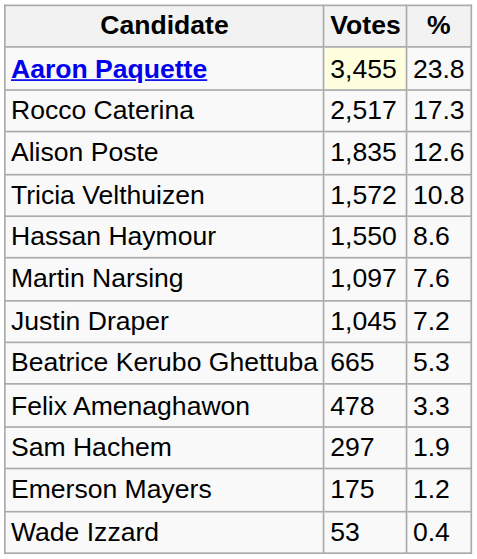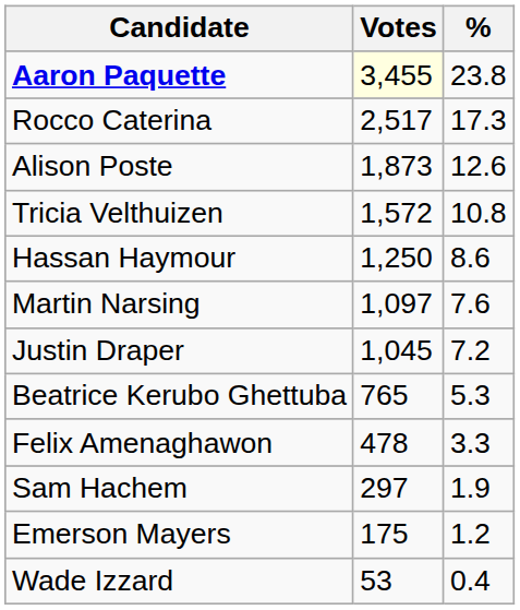Alison Poste | Votes: 1,835 -> 1,873
Hassan Haymour | Votes: 1,550 -> 1,250
Beatrice Kerubo Ghettuba | Votes: 665 -> 765
